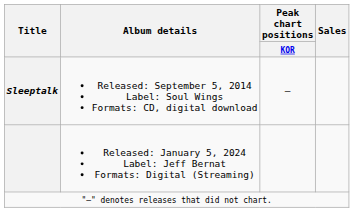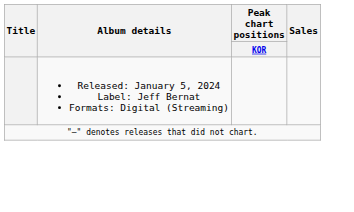- row: Sleeptalk | Released: September 5, 2014 Label: Soul Wings Formats: CD, digital download | —
